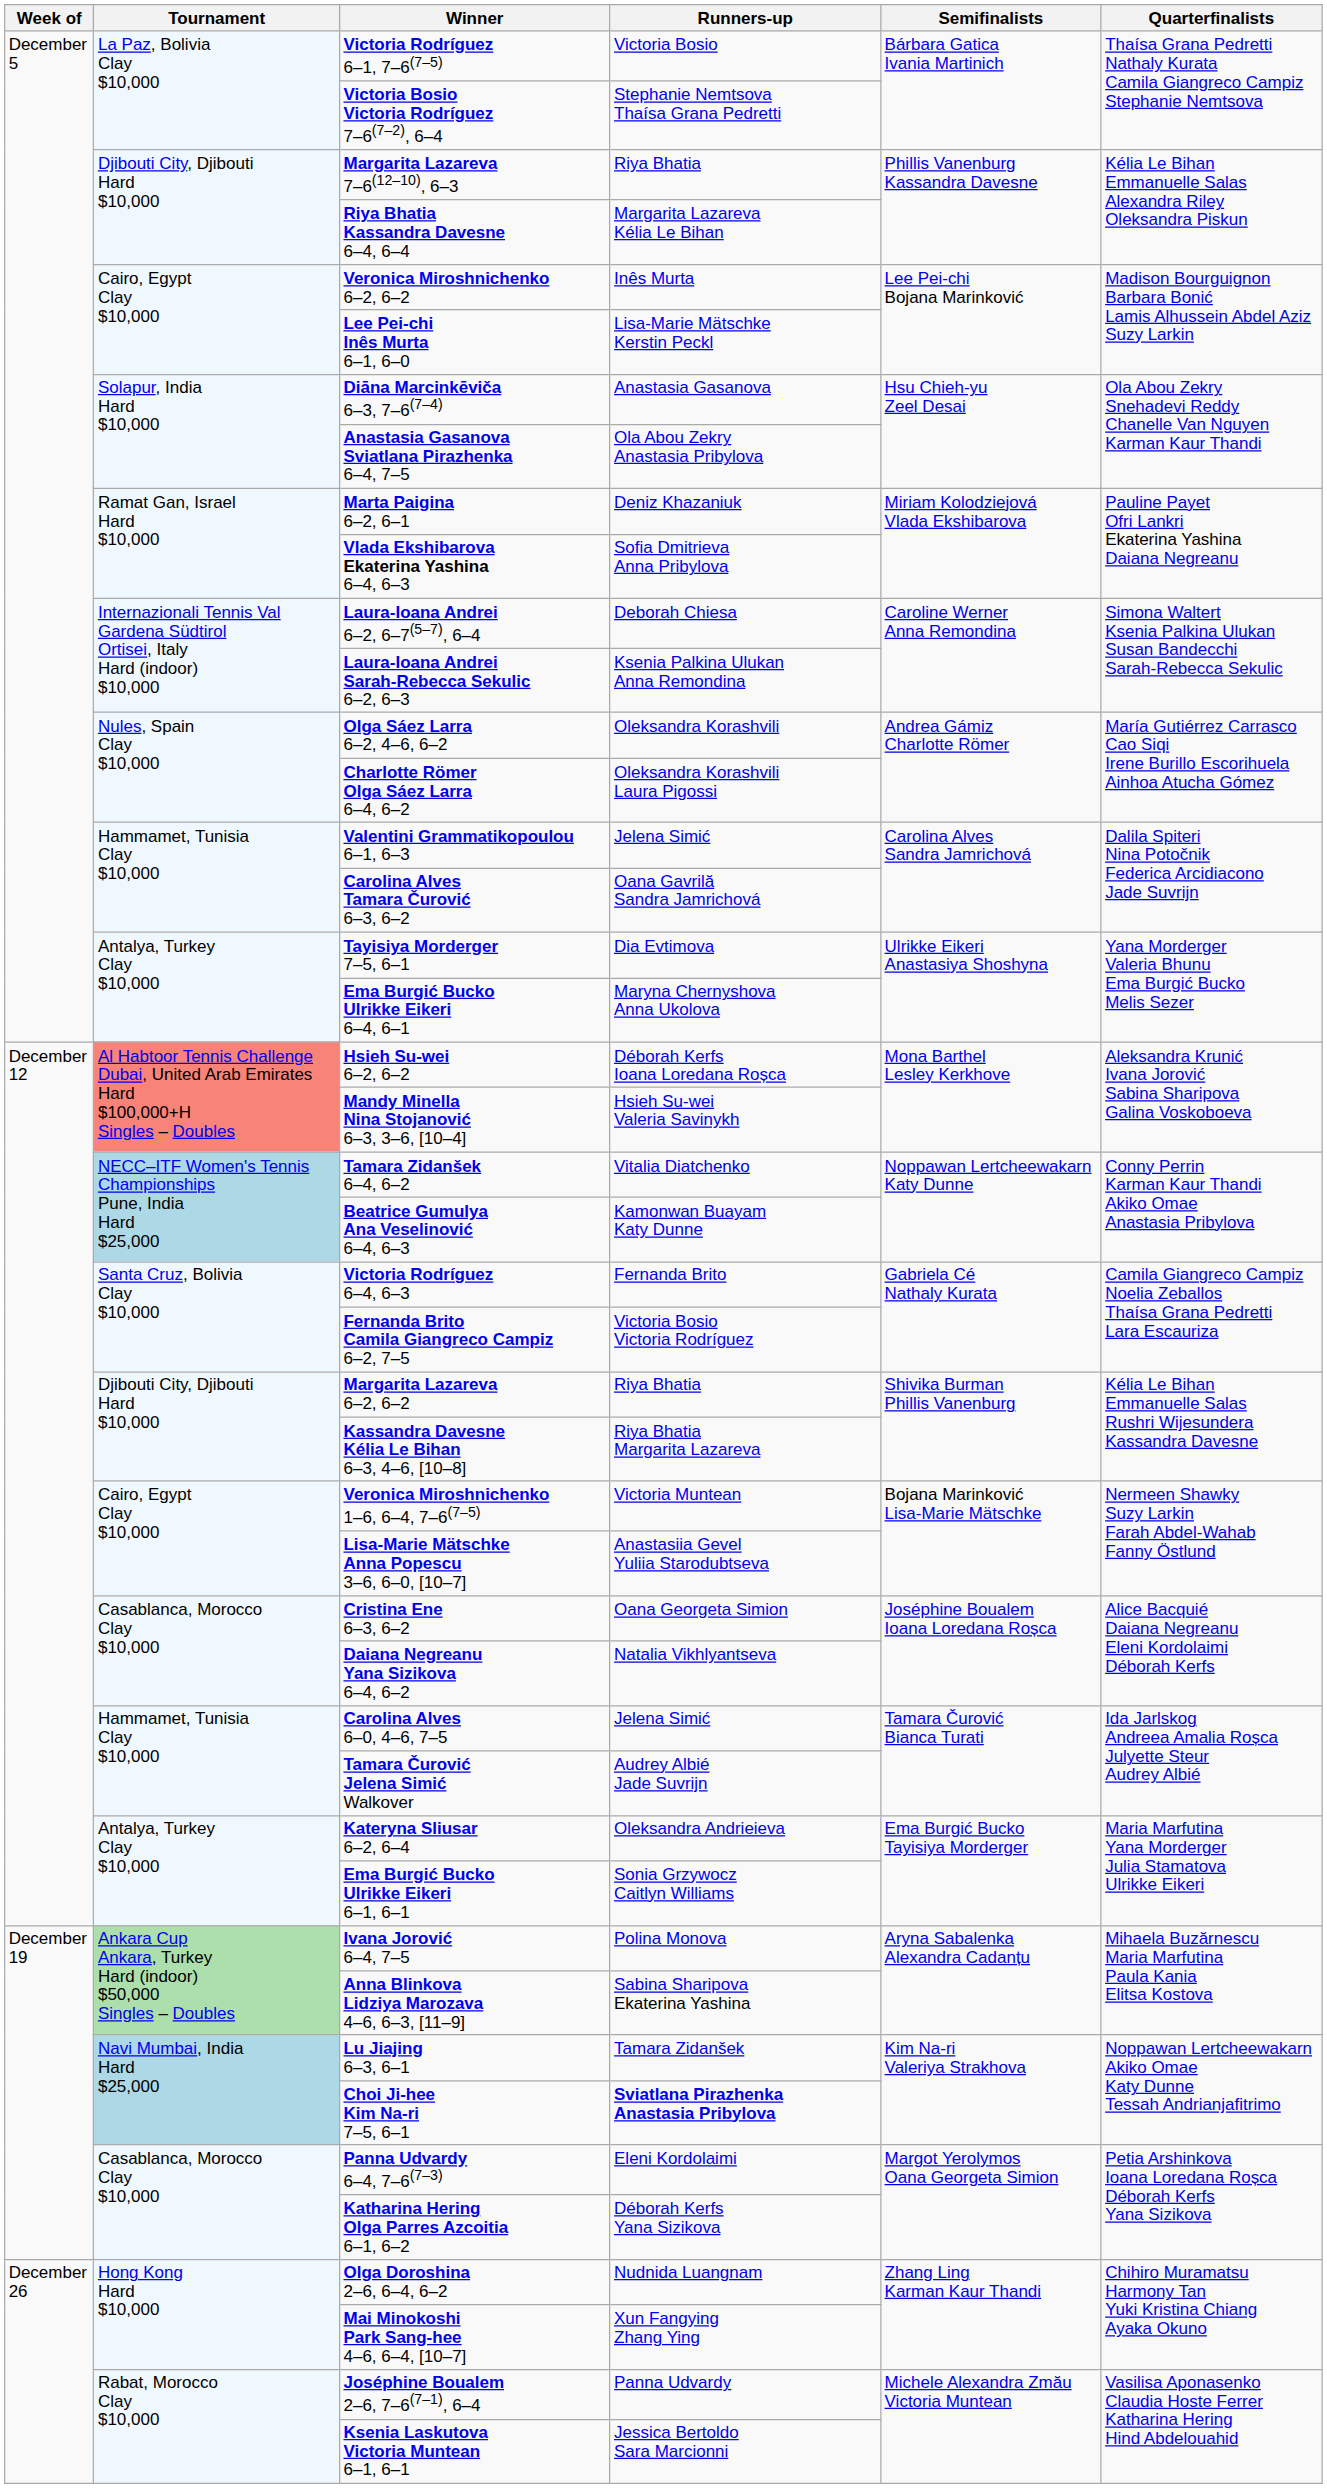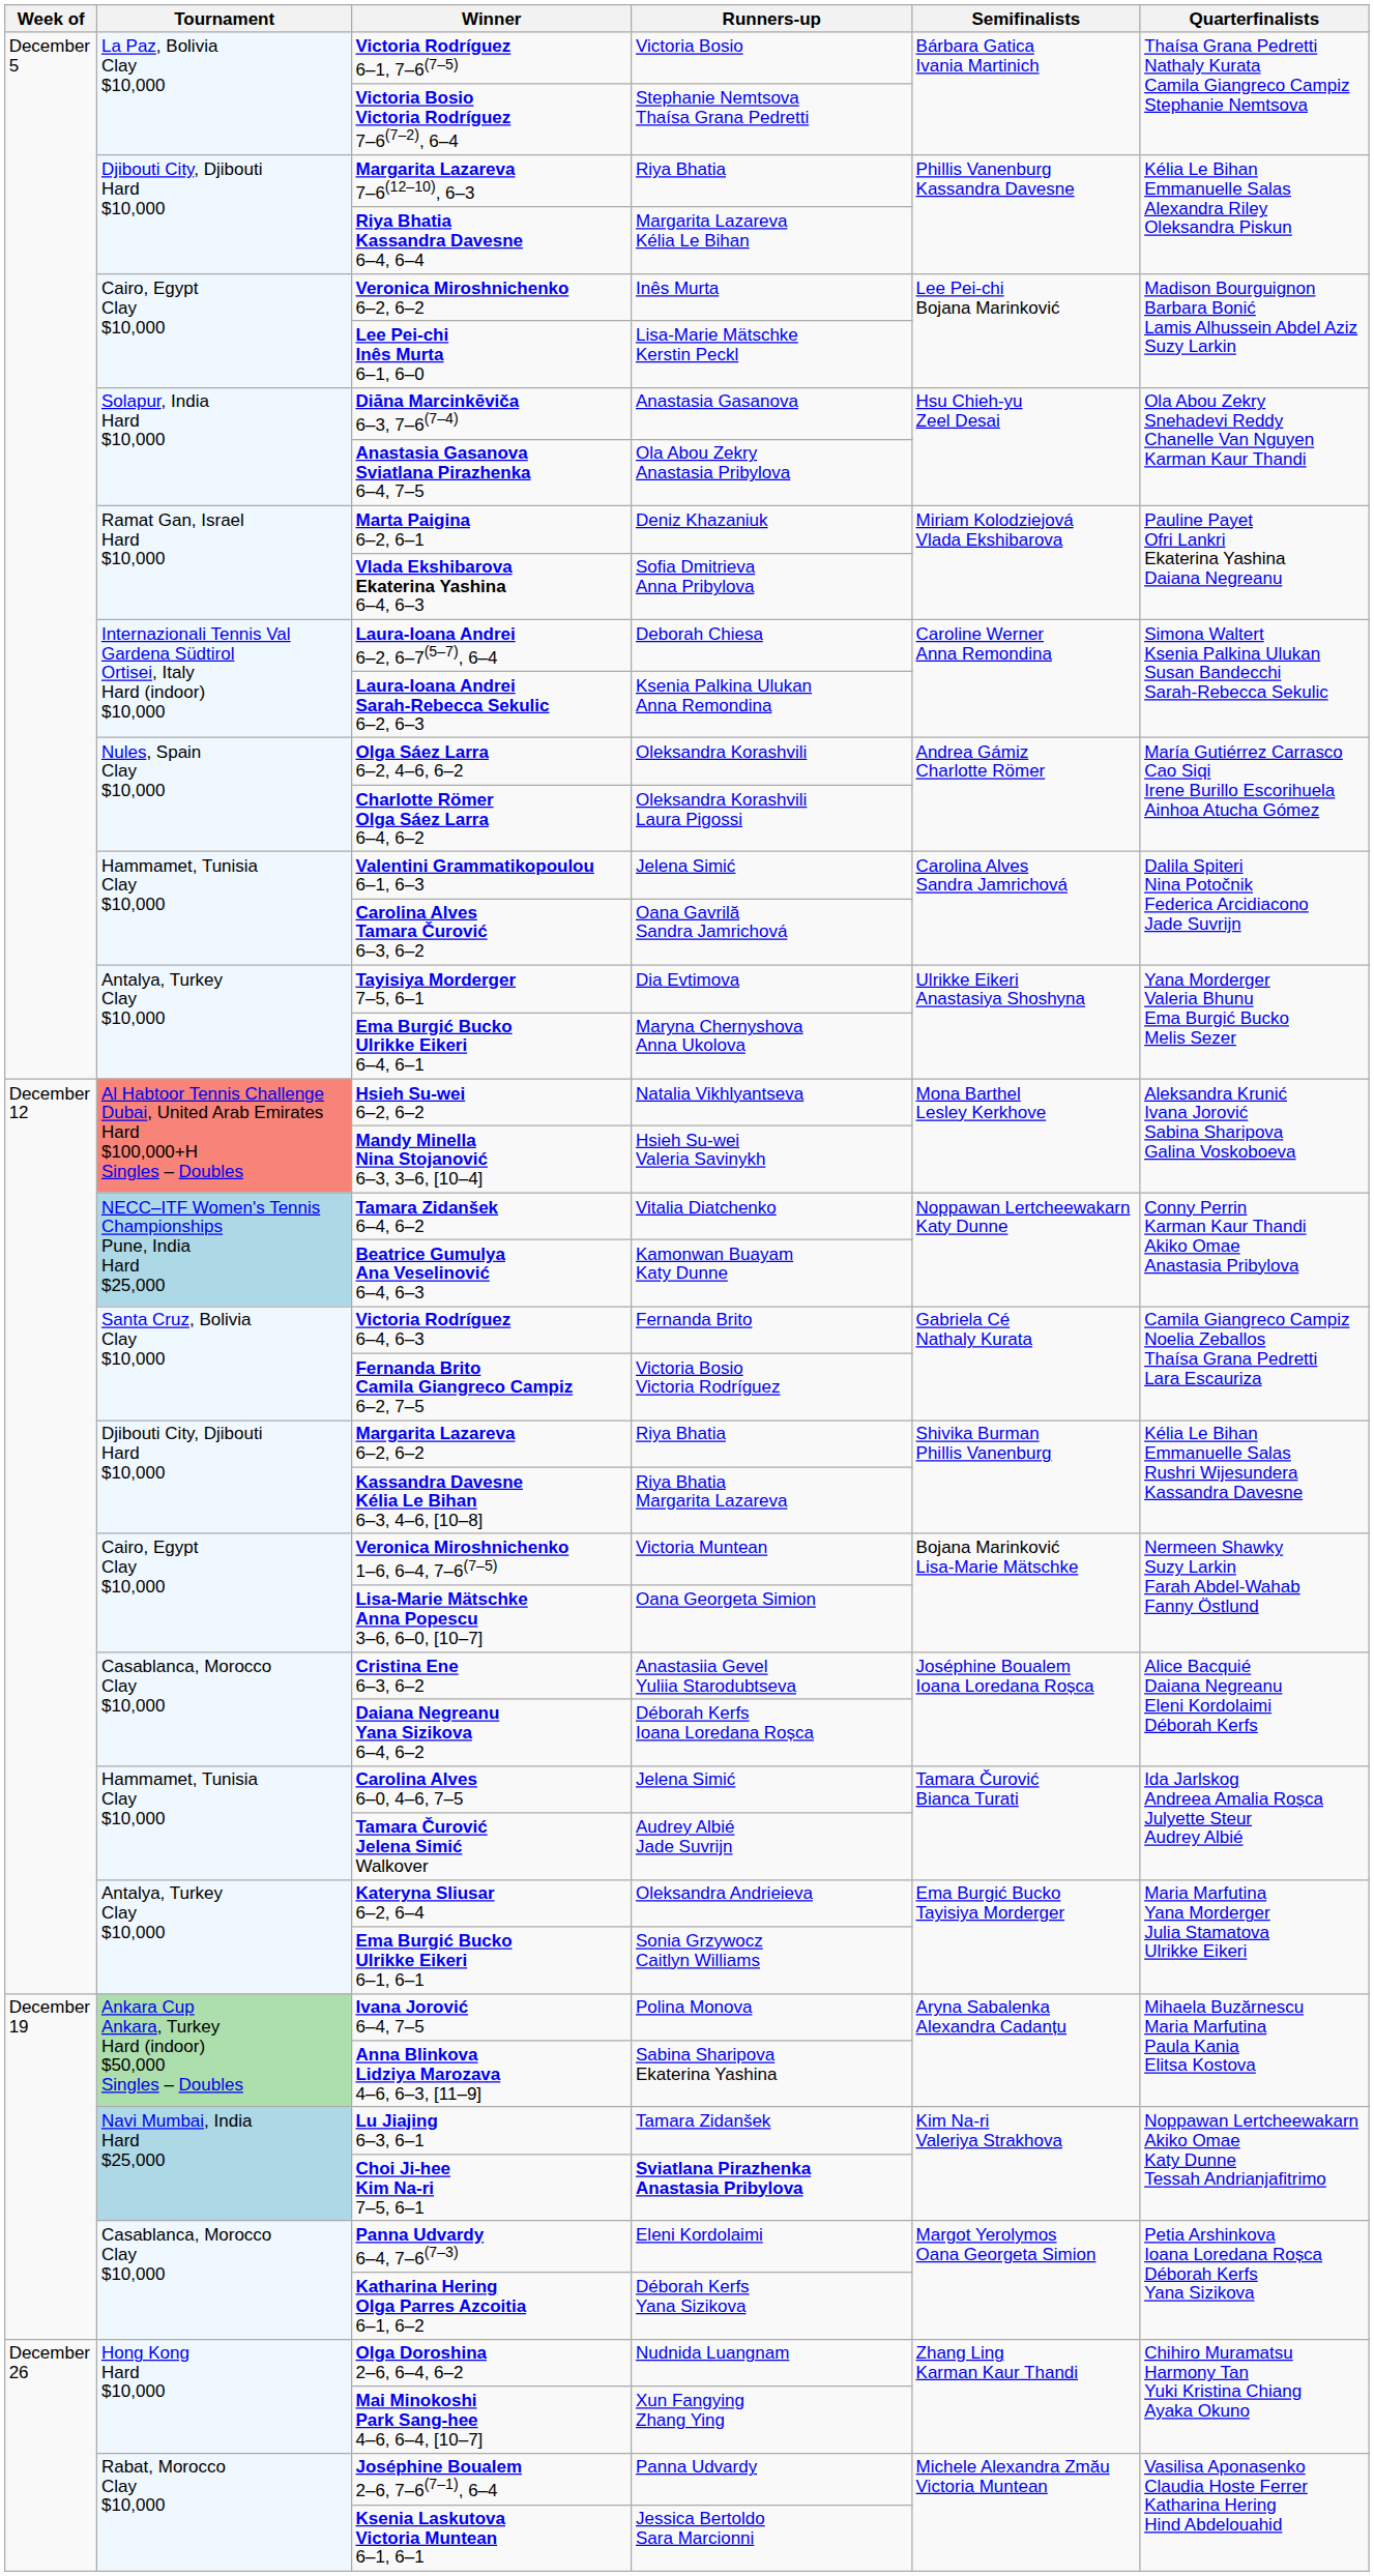Hsieh Su-wei 6–2, 6–2 | Runners-up: Déborah Kerfs Ioana Loredana Roșca -> Natalia Vikhlyantseva
Lisa-Marie Mätschke Anna Popescu 3–6, 6–0, [10–7] | Runners-up: Anastasiia Gevel Yuliia Starodubtseva -> Oana Georgeta Simion
Cristina Ene 6–3, 6–2 | Runners-up: Oana Georgeta Simion -> Anastasiia Gevel Yuliia Starodubtseva
Daiana Negreanu Yana Sizikova 6–4, 6–2 | Runners-up: Natalia Vikhlyantseva -> Déborah Kerfs Ioana Loredana Roșca
